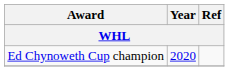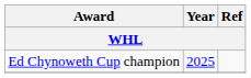Ed Chynoweth Cup champion | Year: 2020 -> 2025
